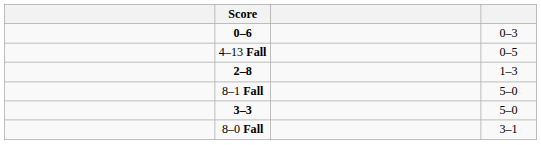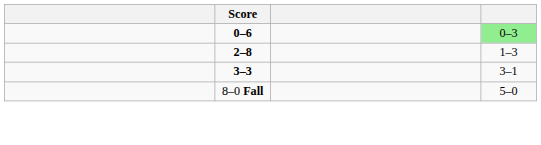0–6 | column 4: no background -> lightgreen background
- row: 4–13 Fall | 0–5
- row: 8–1 Fall | 5–0
3–3 | column 4: 5–0 -> 3–1
8–0 Fall | column 4: 3–1 -> 5–0
